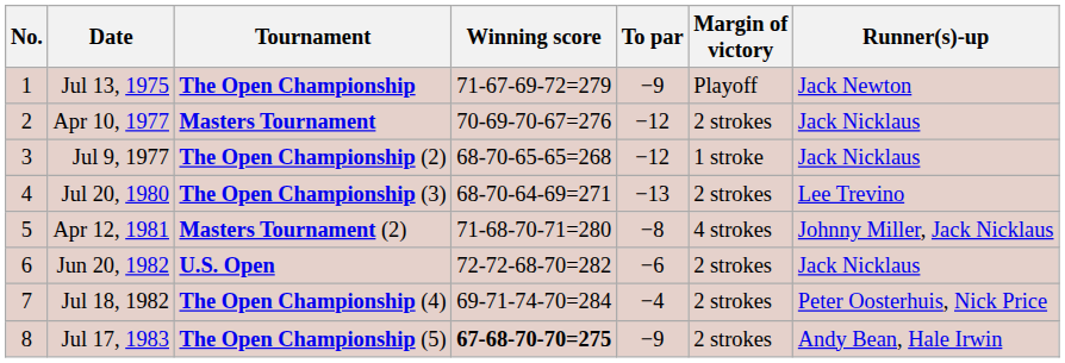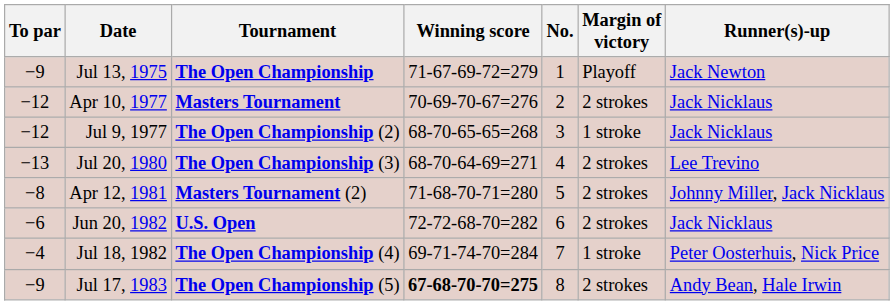columns swapped: No. <-> To par
Apr 12, 1981 | Margin of victory: 4 strokes -> 2 strokes
Jul 18, 1982 | Margin of victory: 2 strokes -> 1 stroke
